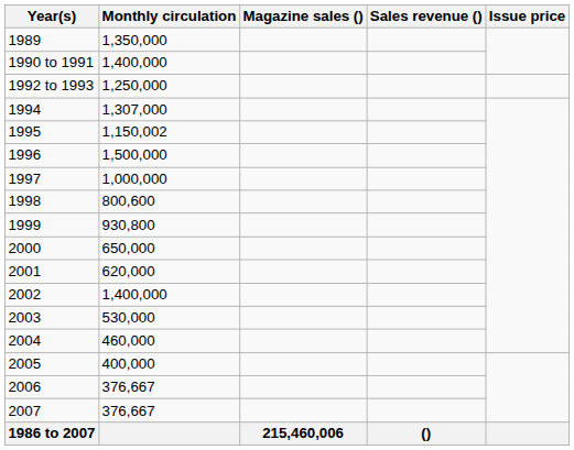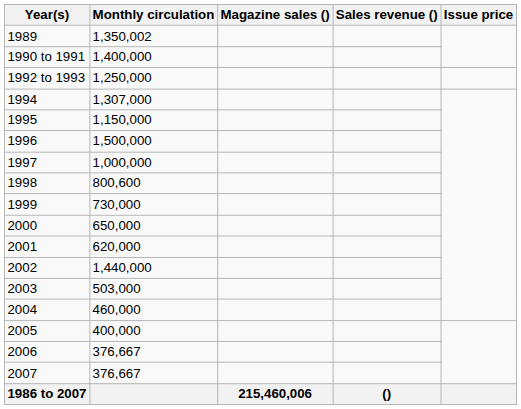1989 | Monthly circulation: 1,350,000 -> 1,350,002
1995 | Monthly circulation: 1,150,002 -> 1,150,000
1999 | Monthly circulation: 930,800 -> 730,000
2002 | Monthly circulation: 1,400,000 -> 1,440,000
2003 | Monthly circulation: 530,000 -> 503,000
